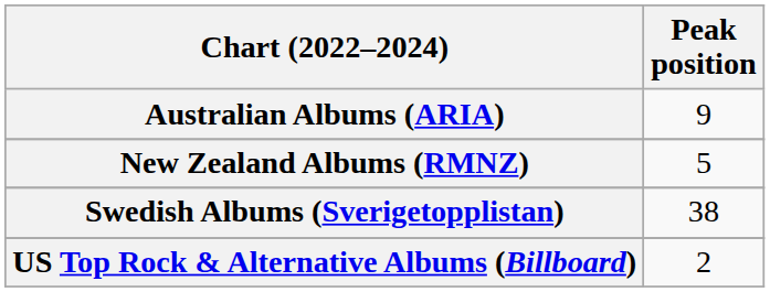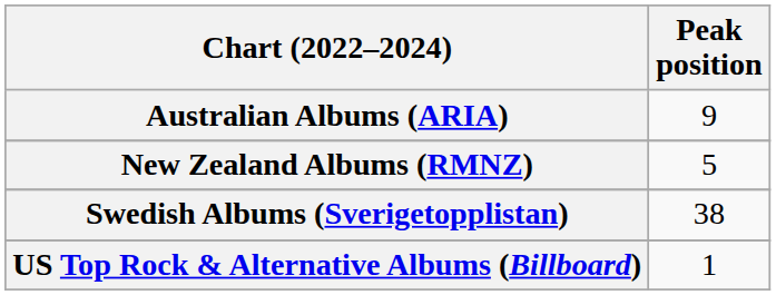US Top Rock & Alternative Albums (Billboard) | Peak position: 2 -> 1
